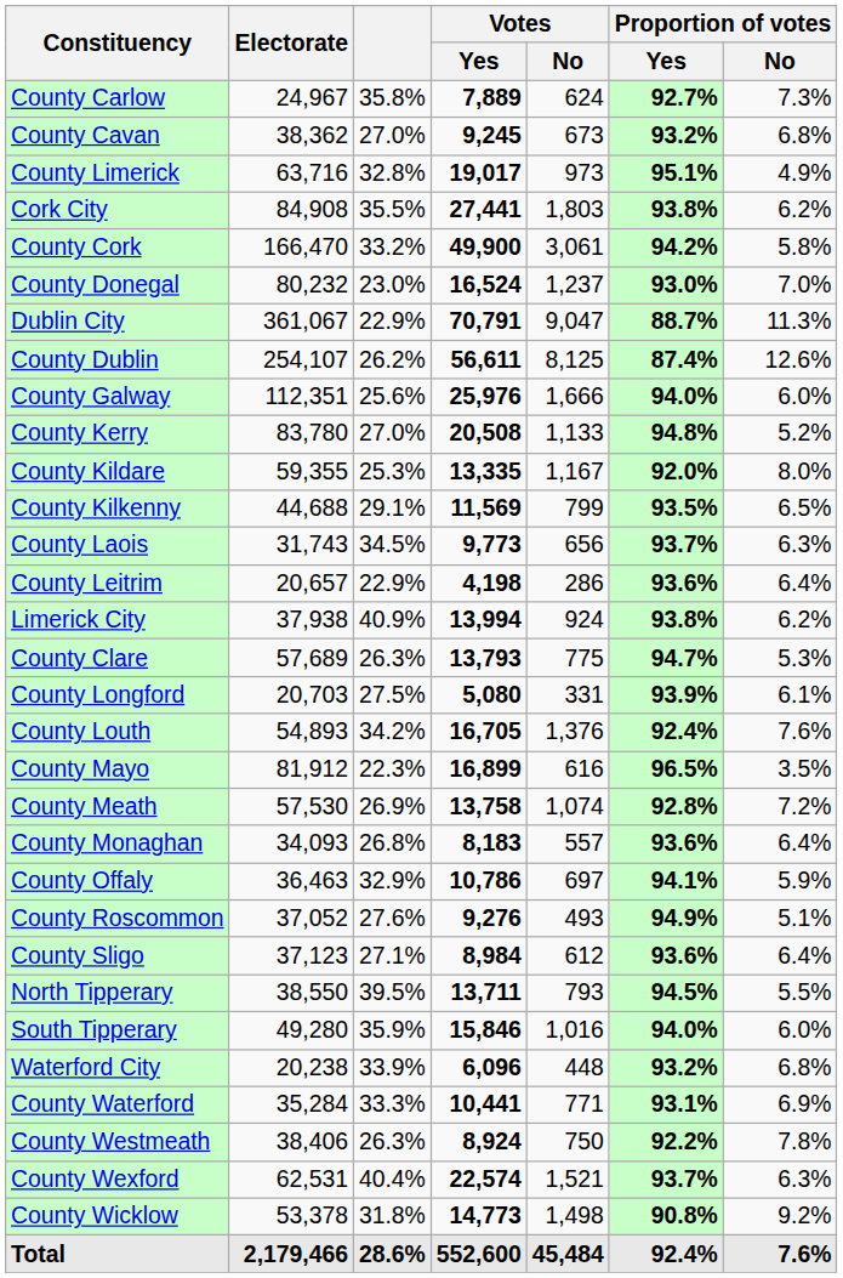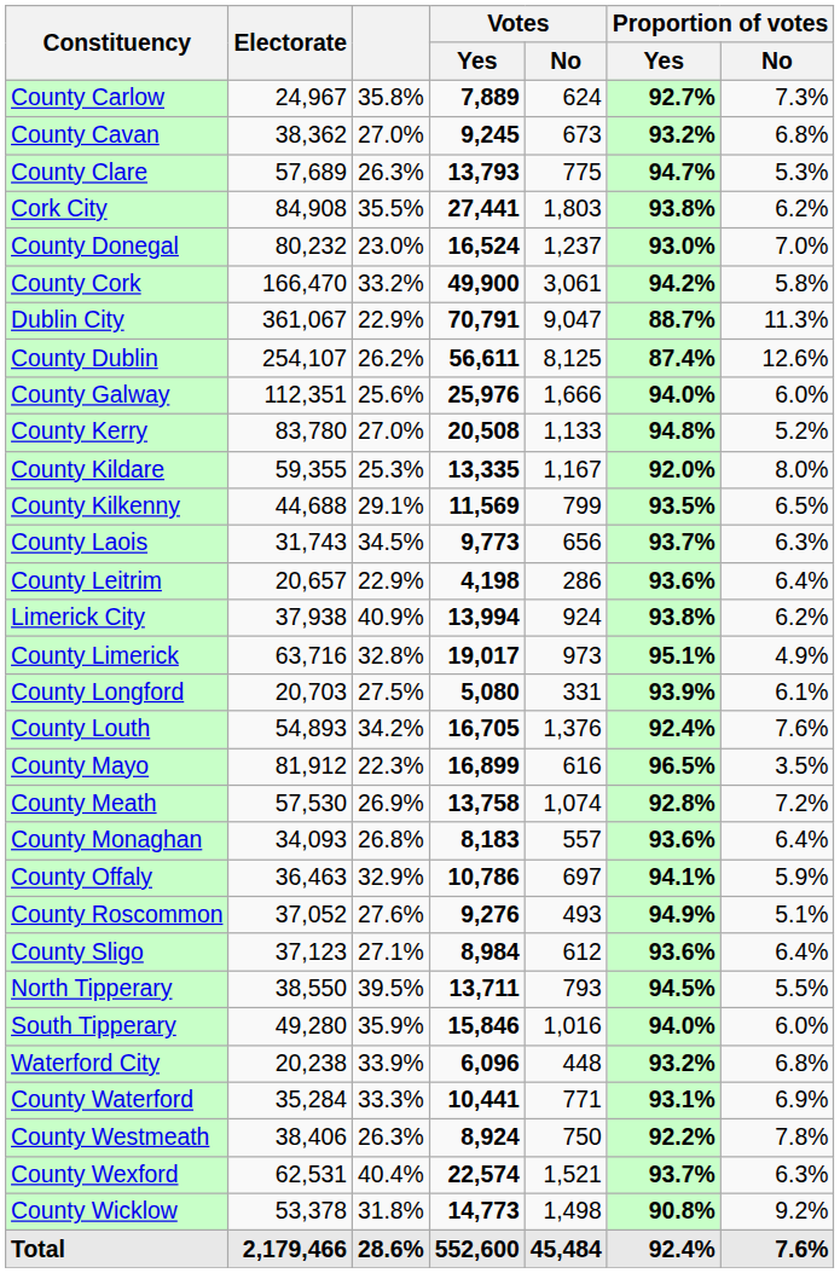rows swapped: County Clare <-> County Limerick
rows swapped: County Cork <-> County Donegal
